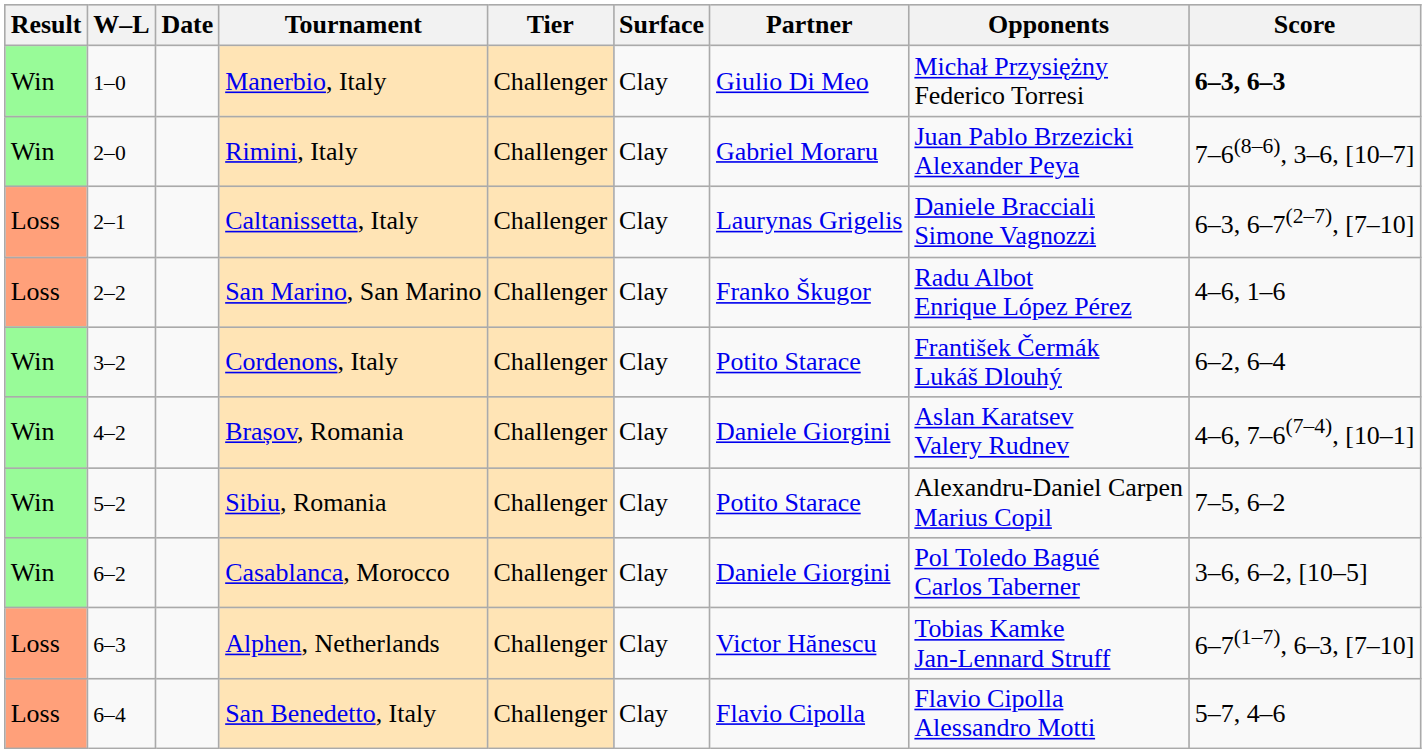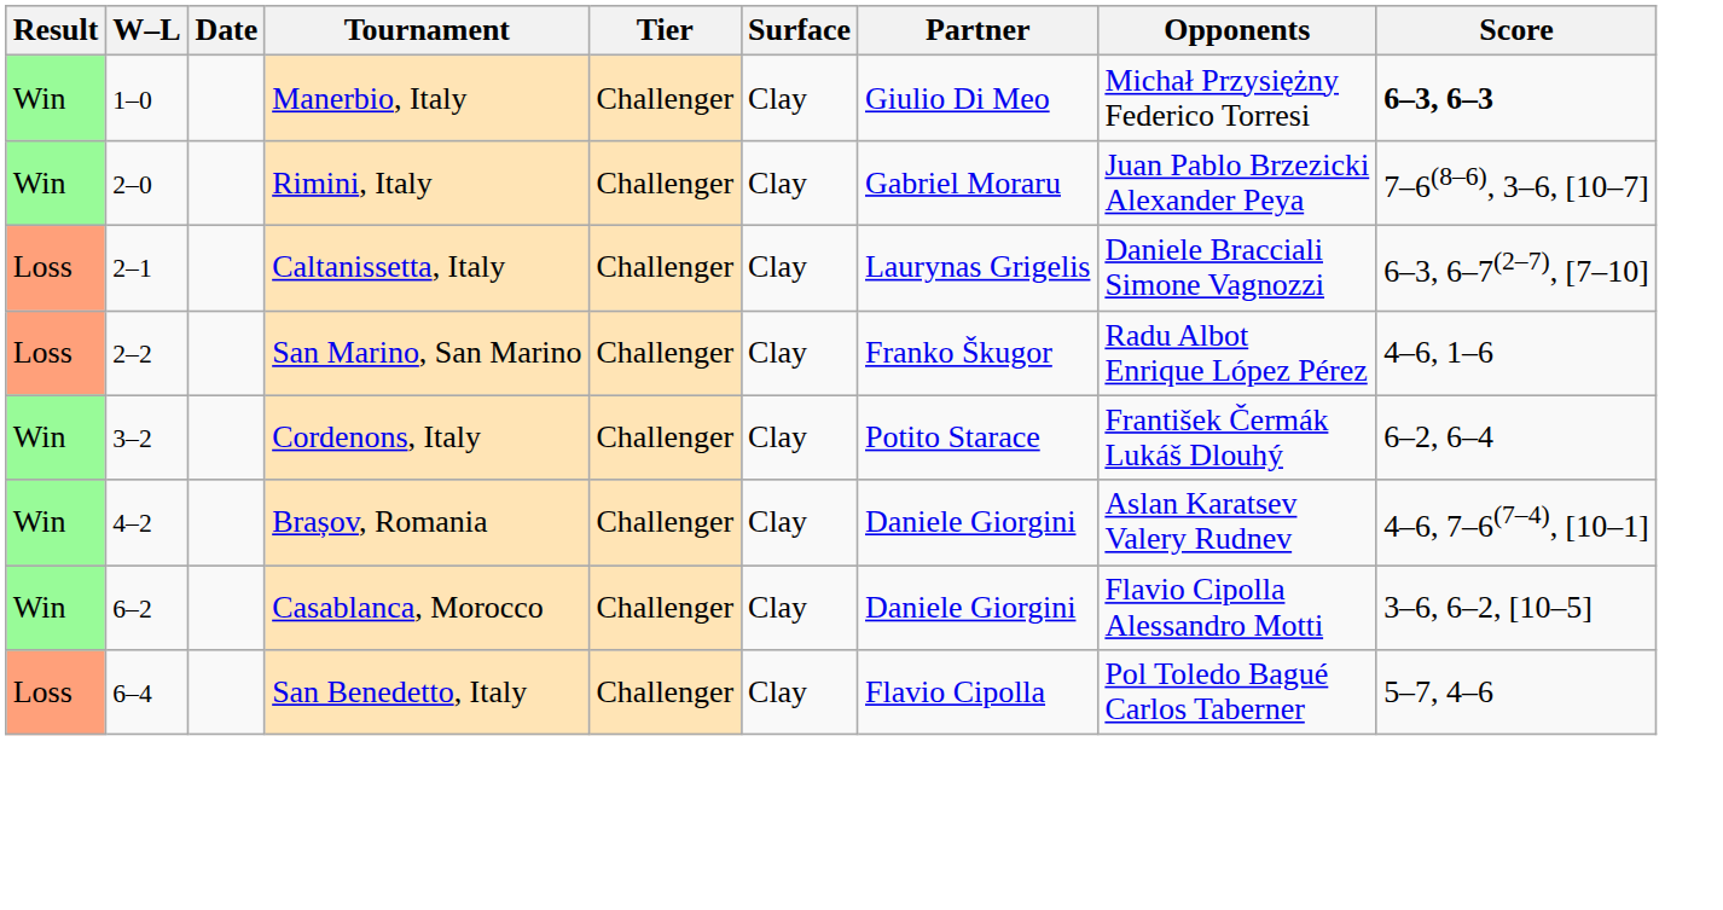- row: Win | 5–2 | Sibiu, Romania | Challenger | Clay | Potito Starace | Alexandru-Daniel Carpen Marius Copil | 7–5, 6–2
Casablanca, Morocco | Opponents: Pol Toledo Bagué Carlos Taberner -> Flavio Cipolla Alessandro Motti
- row: Loss | 6–3 | Alphen, Netherlands | Challenger | Clay | Victor Hănescu | Tobias Kamke Jan-Lennard Struff | 6–7(1–7), 6–3, [7–10]
San Benedetto, Italy | Opponents: Flavio Cipolla Alessandro Motti -> Pol Toledo Bagué Carlos Taberner
